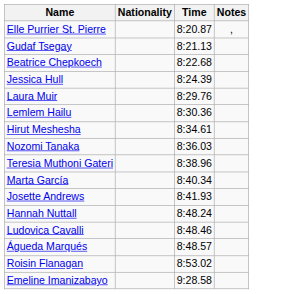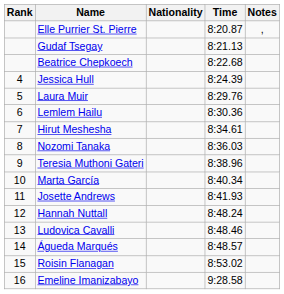+ column: Rank | 4 | 5 | 6 | 7 | 8 | 9 | 10 | 11 | 12 | 13 | 14 | 15 | 16
